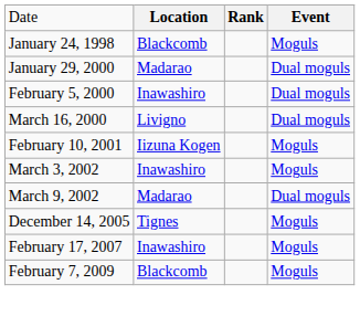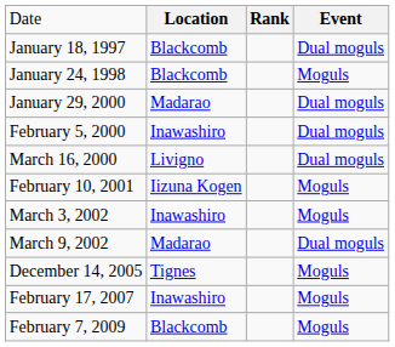+ row: January 18, 1997 | Blackcomb | Dual moguls
